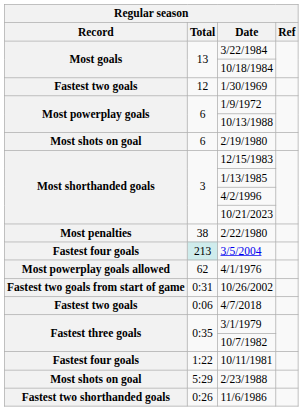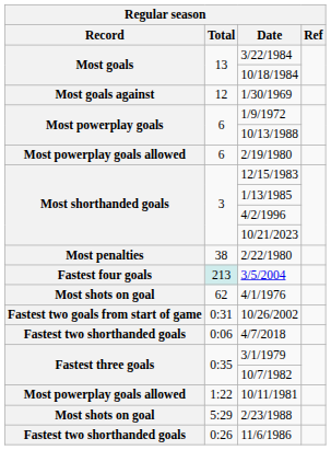1/30/1969 | Record: Fastest two goals -> Most goals against
2/19/1980 | Record: Most shots on goal -> Most powerplay goals allowed
4/1/1976 | Record: Most powerplay goals allowed -> Most shots on goal
4/7/2018 | Record: Fastest two goals -> Fastest two shorthanded goals
10/11/1981 | Record: Fastest four goals -> Most powerplay goals allowed
